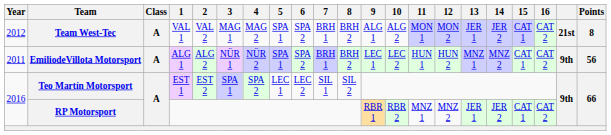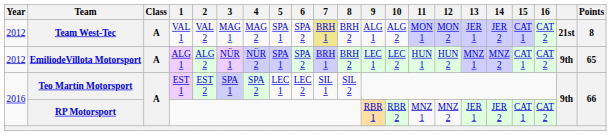Team West-Tec | 7: no background -> khaki background
EmiliodeVillota Motorsport | Year: 2011 -> 2012
EmiliodeVillota Motorsport | Points: 56 -> 65
